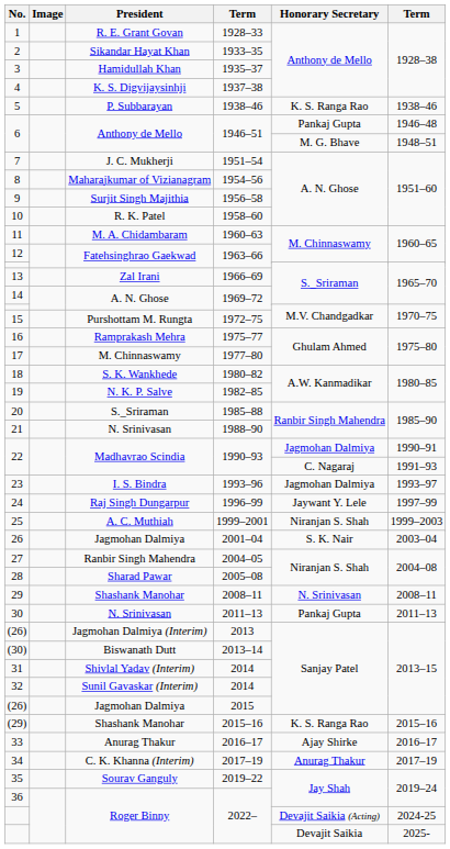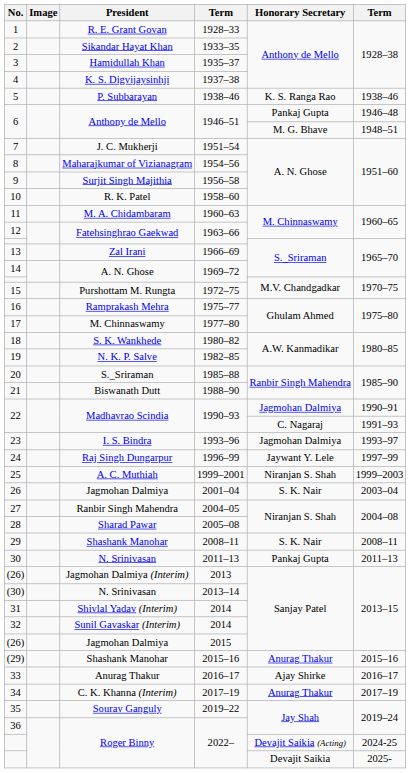21 | President: N. Srinivasan -> Biswanath Dutt
29 | Honorary Secretary: N. Srinivasan -> S. K. Nair
(30) | President: Biswanath Dutt -> N. Srinivasan
(29) | Honorary Secretary: K. S. Ranga Rao -> Anurag Thakur
